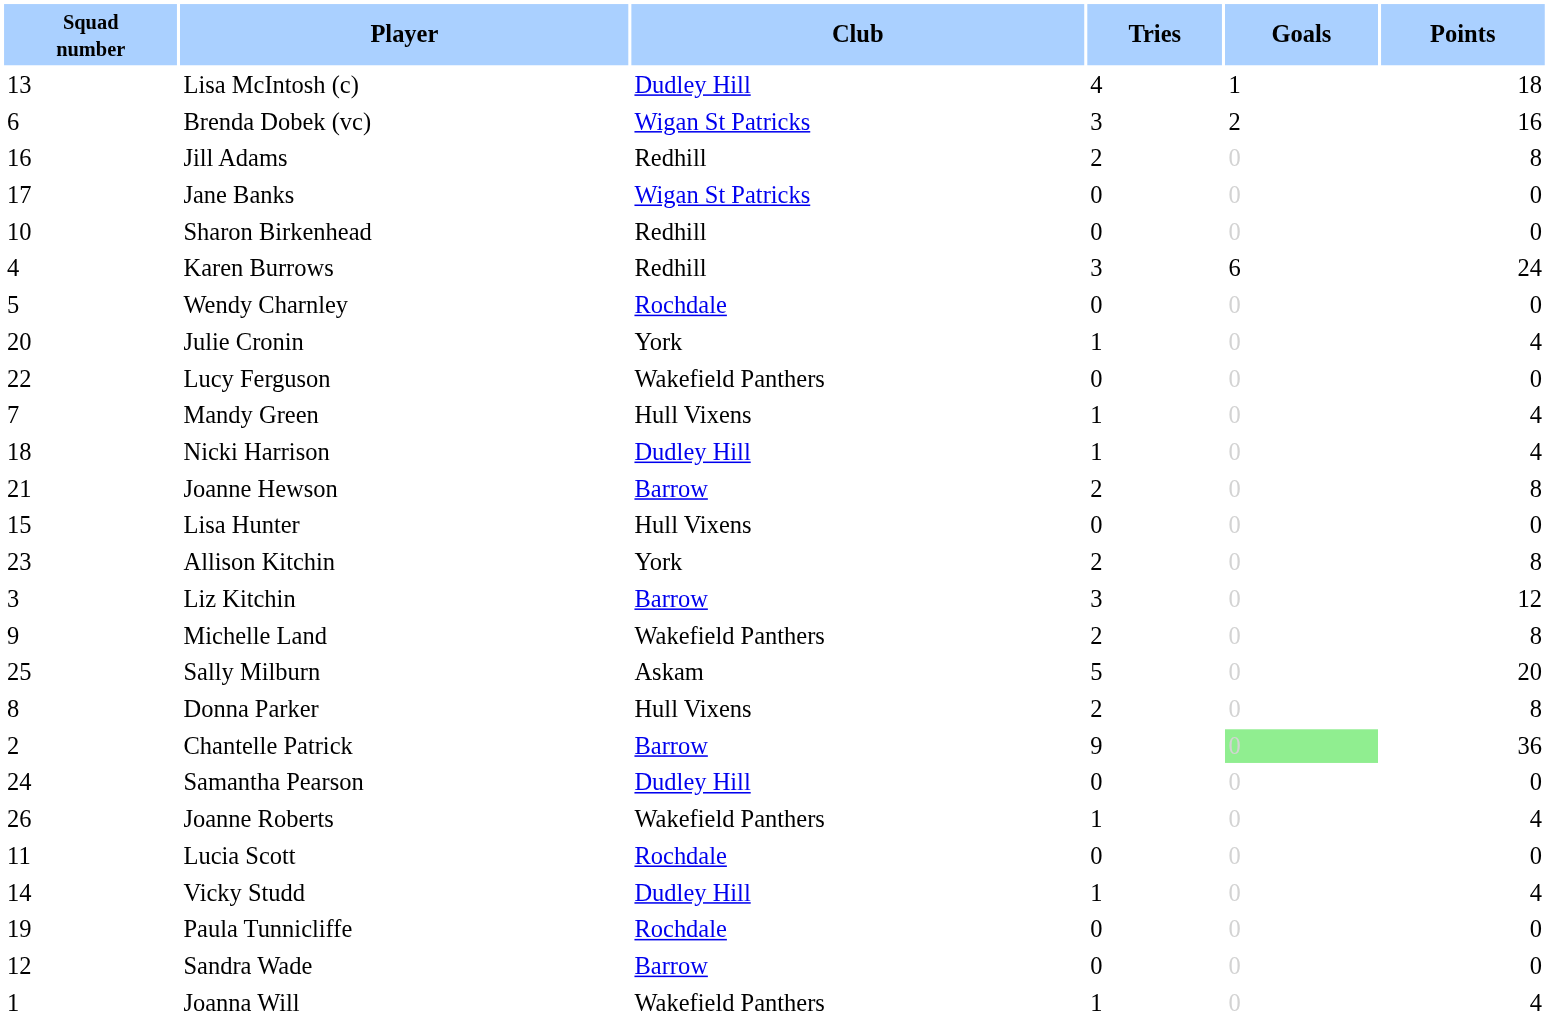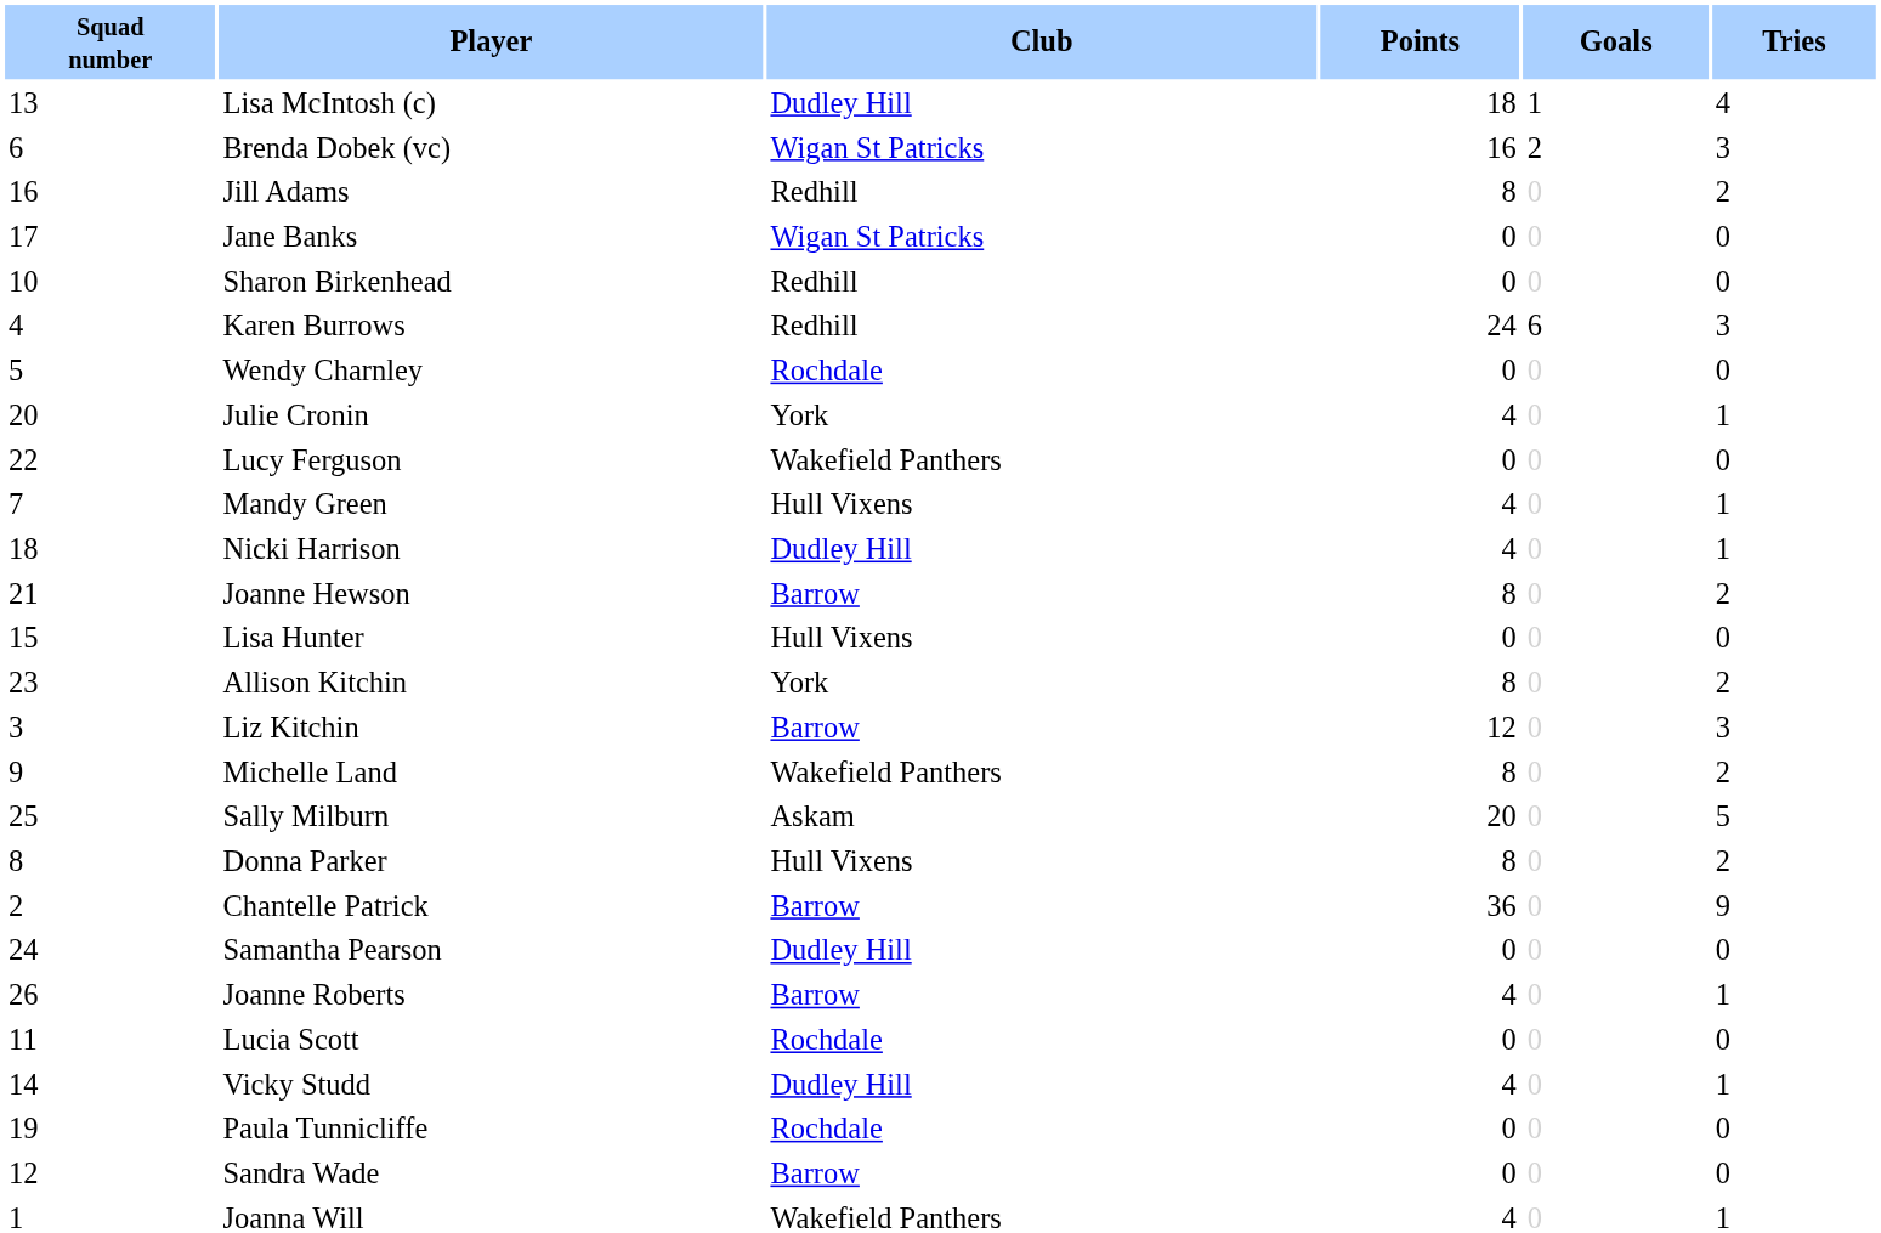columns swapped: Tries <-> Points
Chantelle Patrick | Goals: lightgreen background -> no background
Joanne Roberts | Club: Wakefield Panthers -> Barrow
